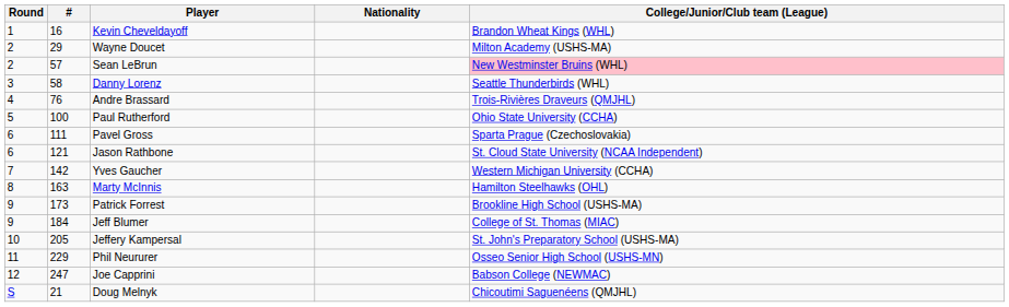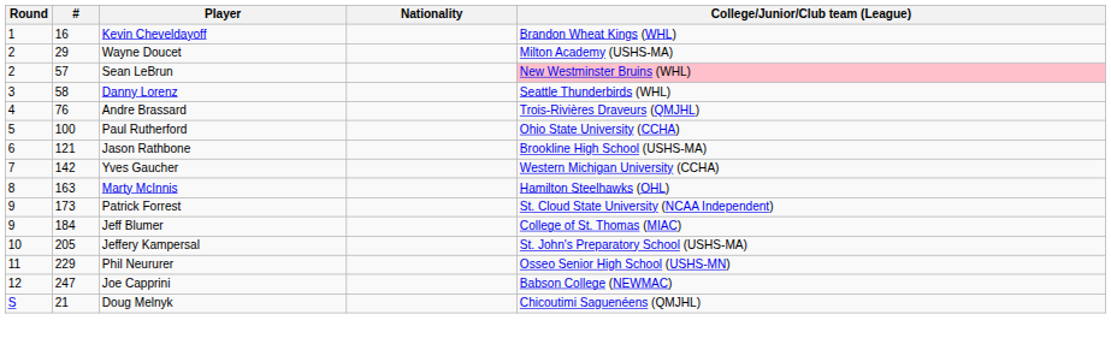- row: 6 | 111 | Pavel Gross | Sparta Prague (Czechoslovakia)
Jason Rathbone | College/Junior/Club team (League): St. Cloud State University (NCAA Independent) -> Brookline High School (USHS-MA)
Patrick Forrest | College/Junior/Club team (League): Brookline High School (USHS-MA) -> St. Cloud State University (NCAA Independent)
